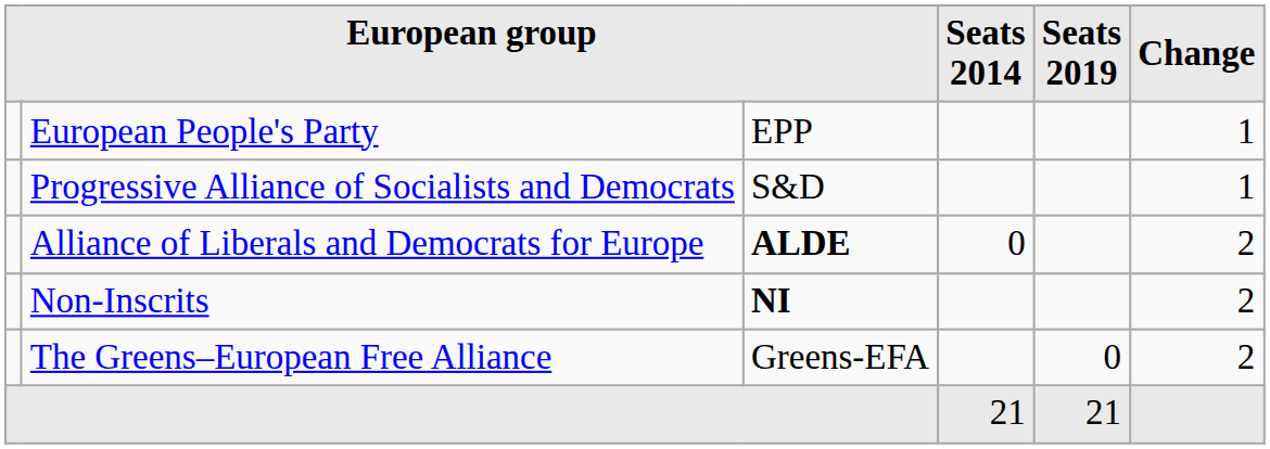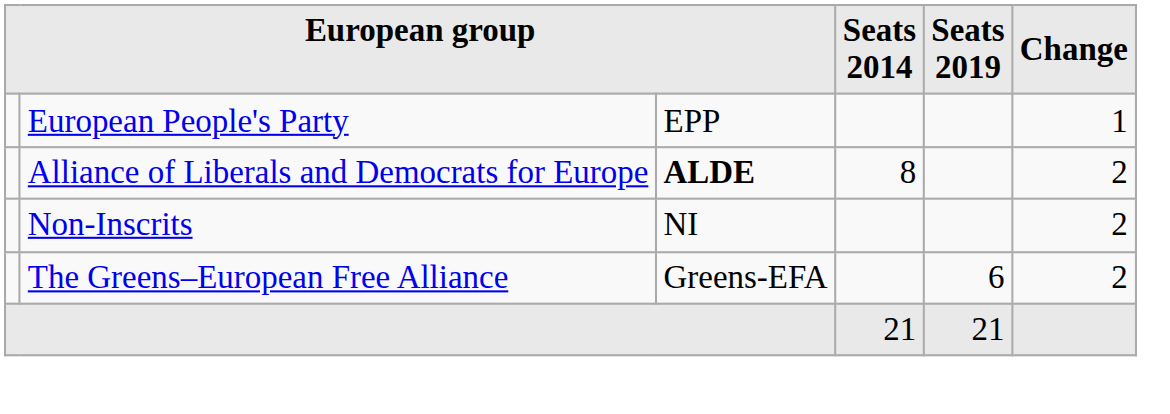- row: Progressive Alliance of Socialists and Democrats | S&D | 1
Alliance of Liberals and Democrats for Europe | Seats 2014: 0 -> 8
Non-Inscrits | column 3: bold -> normal
The Greens–European Free Alliance | Seats 2019: 0 -> 6
